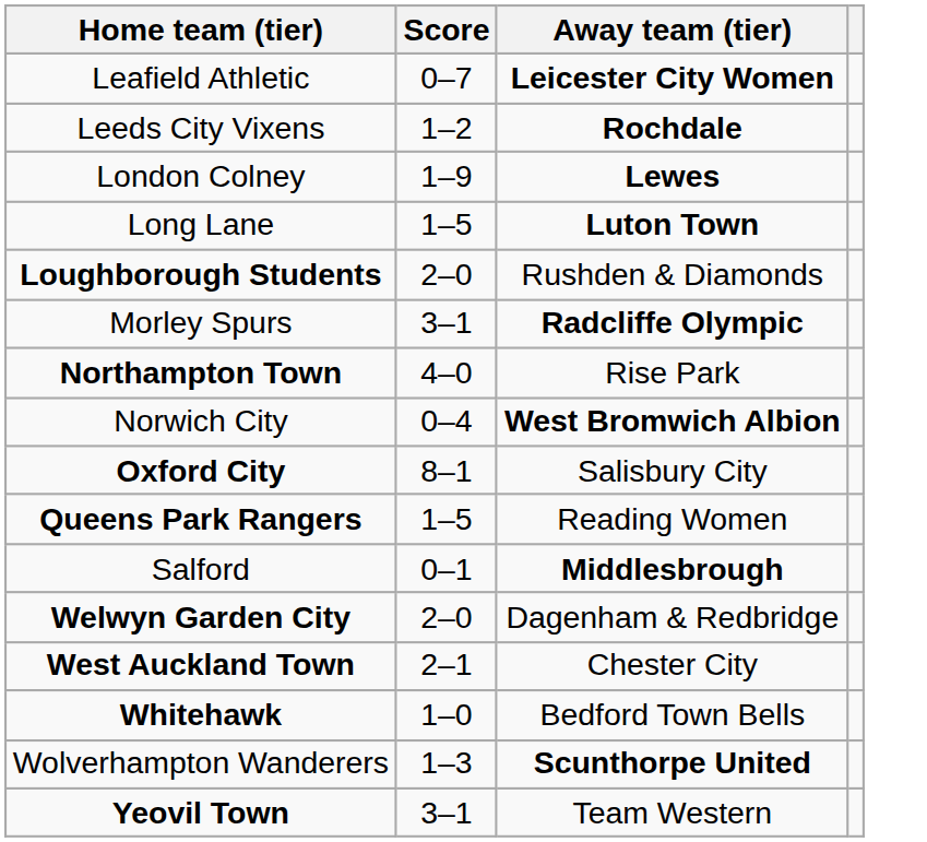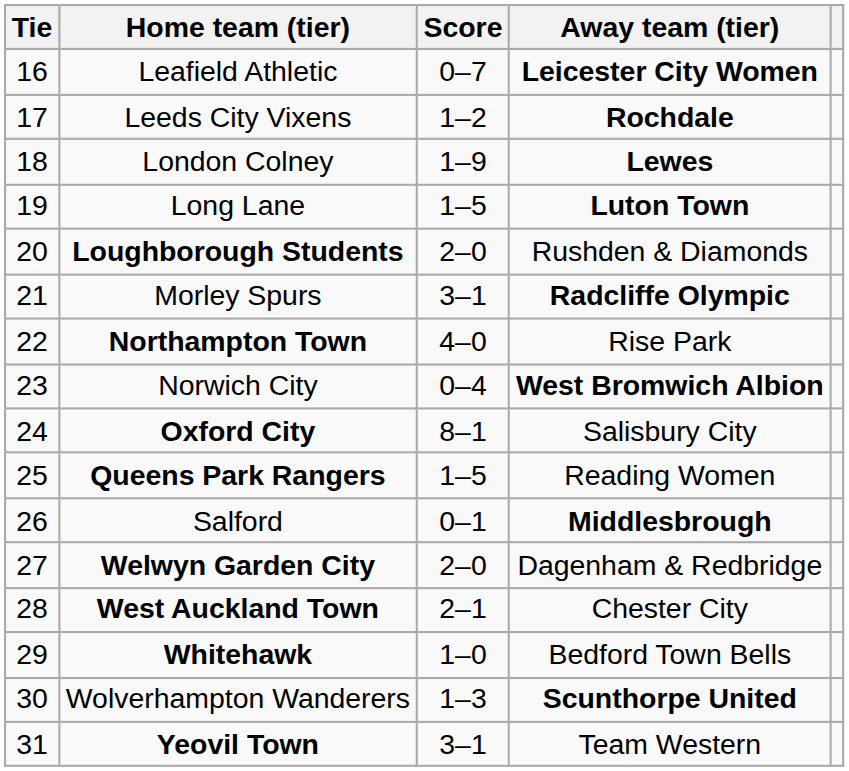+ column: Tie | 16 | 17 | 18 | 19 | 20 | 21 | 22 | 23 | 24 | 25 | 26 | 27 | 28 | 29 | 30 | 31
